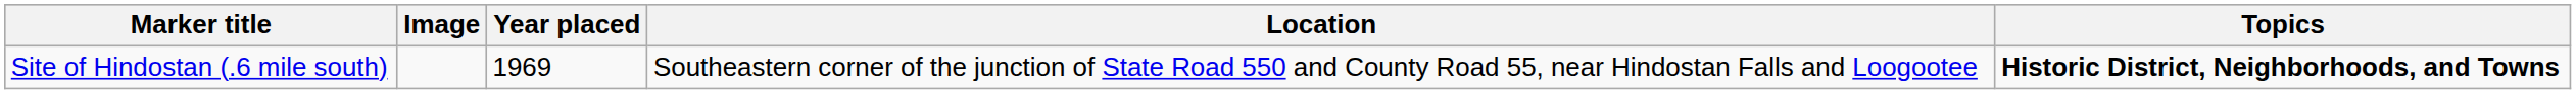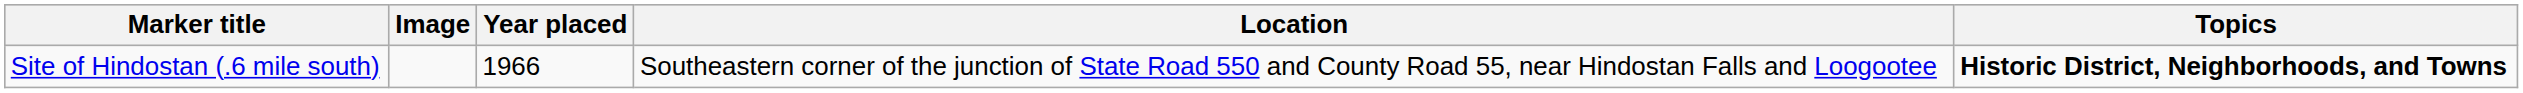Site of Hindostan (.6 mile south) | Year placed: 1969 -> 1966
